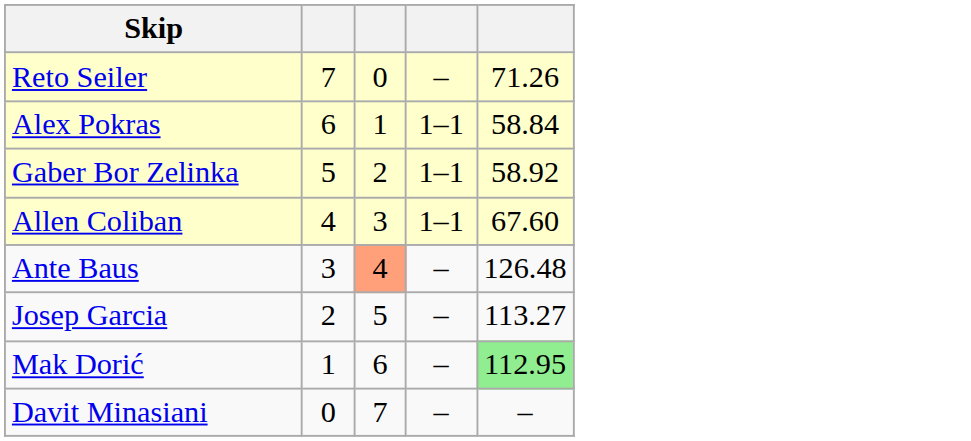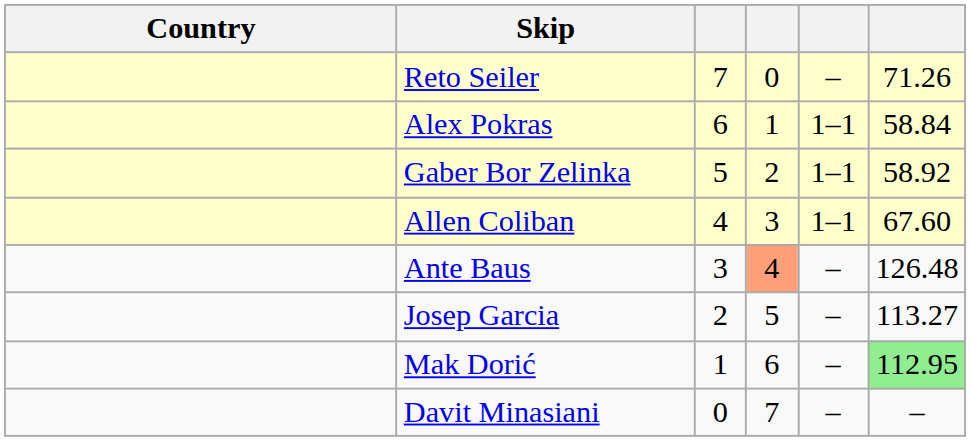+ column: Country
